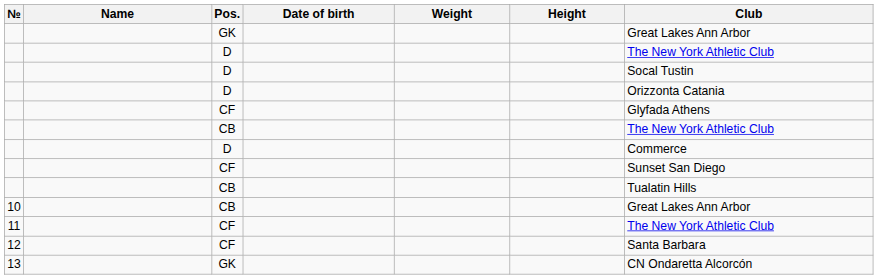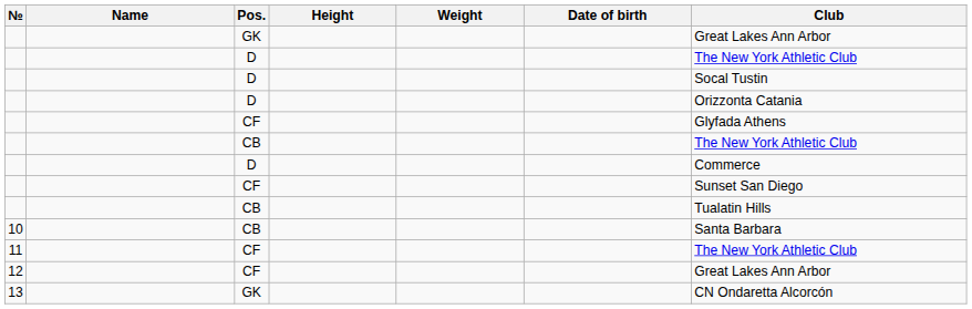columns swapped: Height <-> Date of birth
10 | Club: Great Lakes Ann Arbor -> Santa Barbara
12 | Club: Santa Barbara -> Great Lakes Ann Arbor
